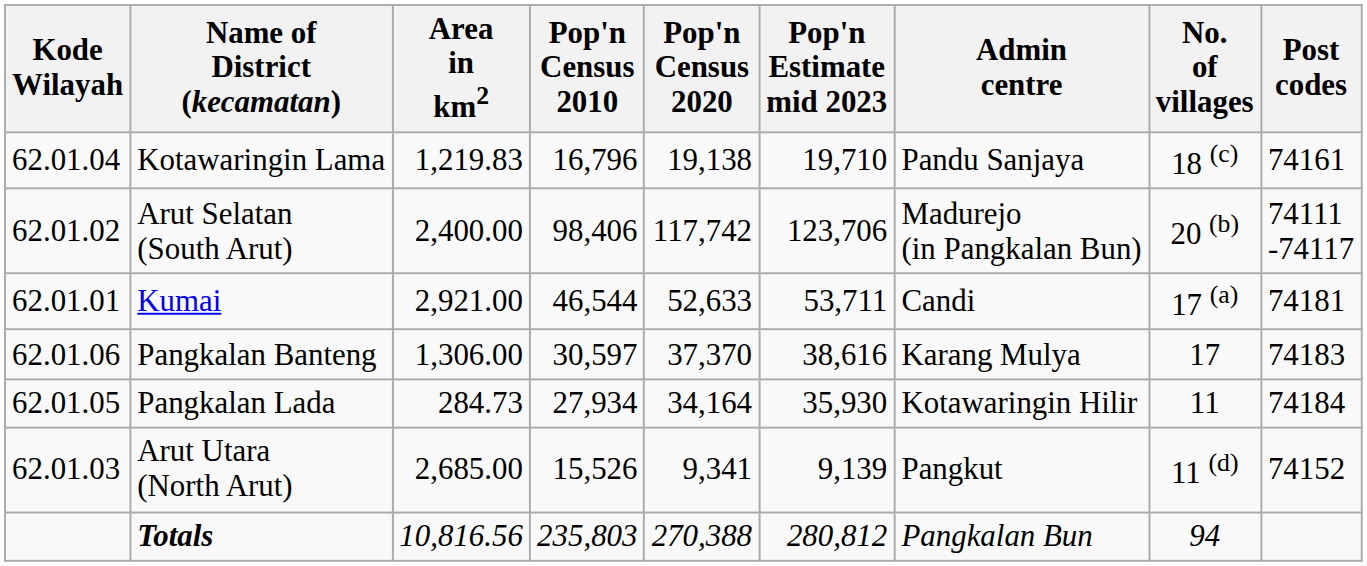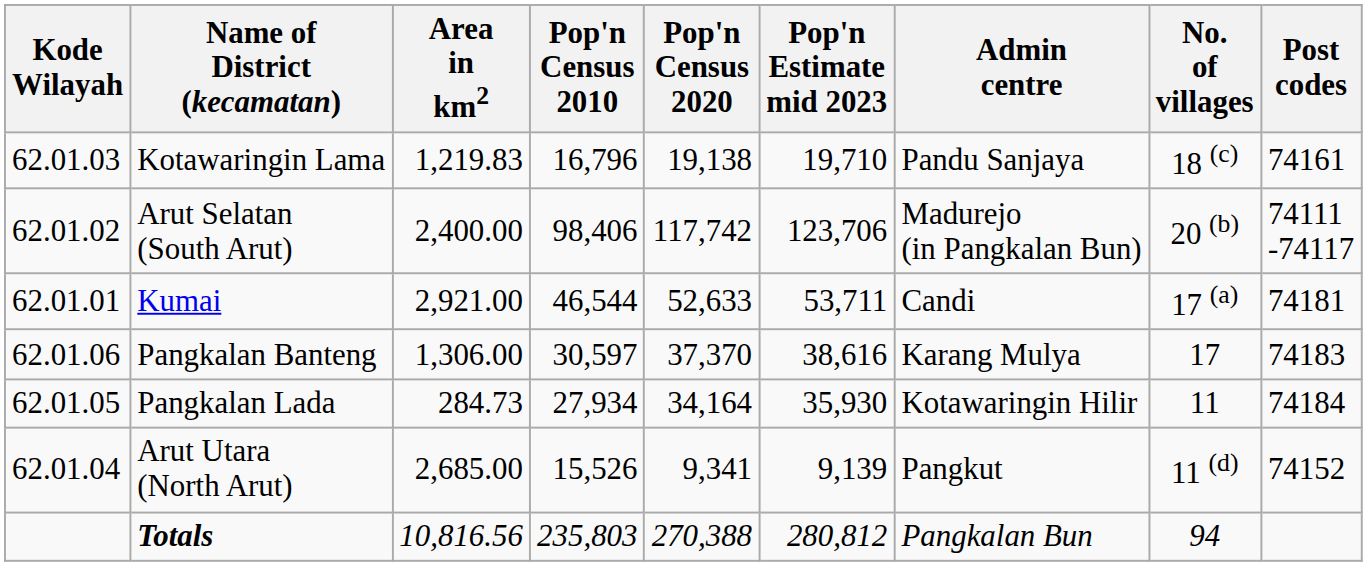Kotawaringin Lama | Kode Wilayah: 62.01.04 -> 62.01.03
Arut Utara (North Arut) | Kode Wilayah: 62.01.03 -> 62.01.04
